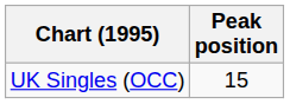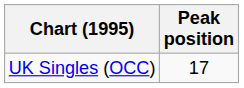UK Singles (OCC) | Peak position: 15 -> 17
